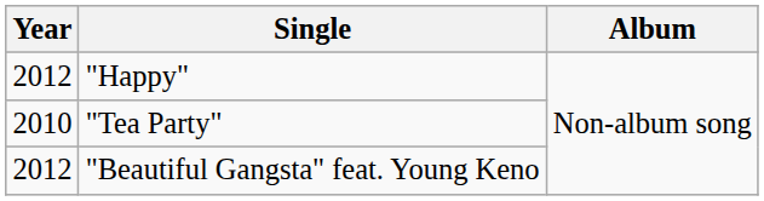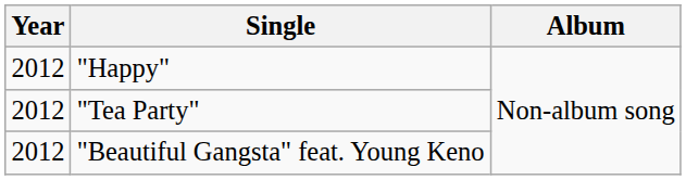"Tea Party" | Year: 2010 -> 2012
